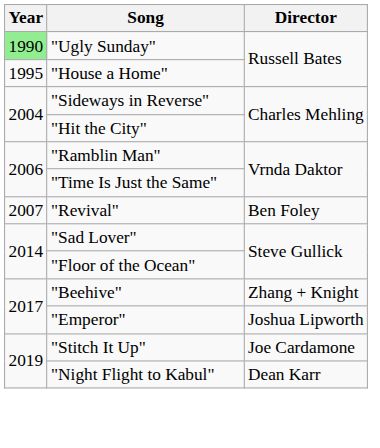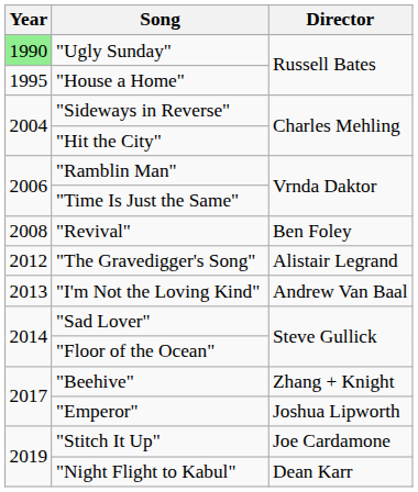"Revival" | Year: 2007 -> 2008
+ row: 2012 | "The Gravedigger's Song" | Alistair Legrand
+ row: 2013 | "I'm Not the Loving Kind" | Andrew Van Baal
